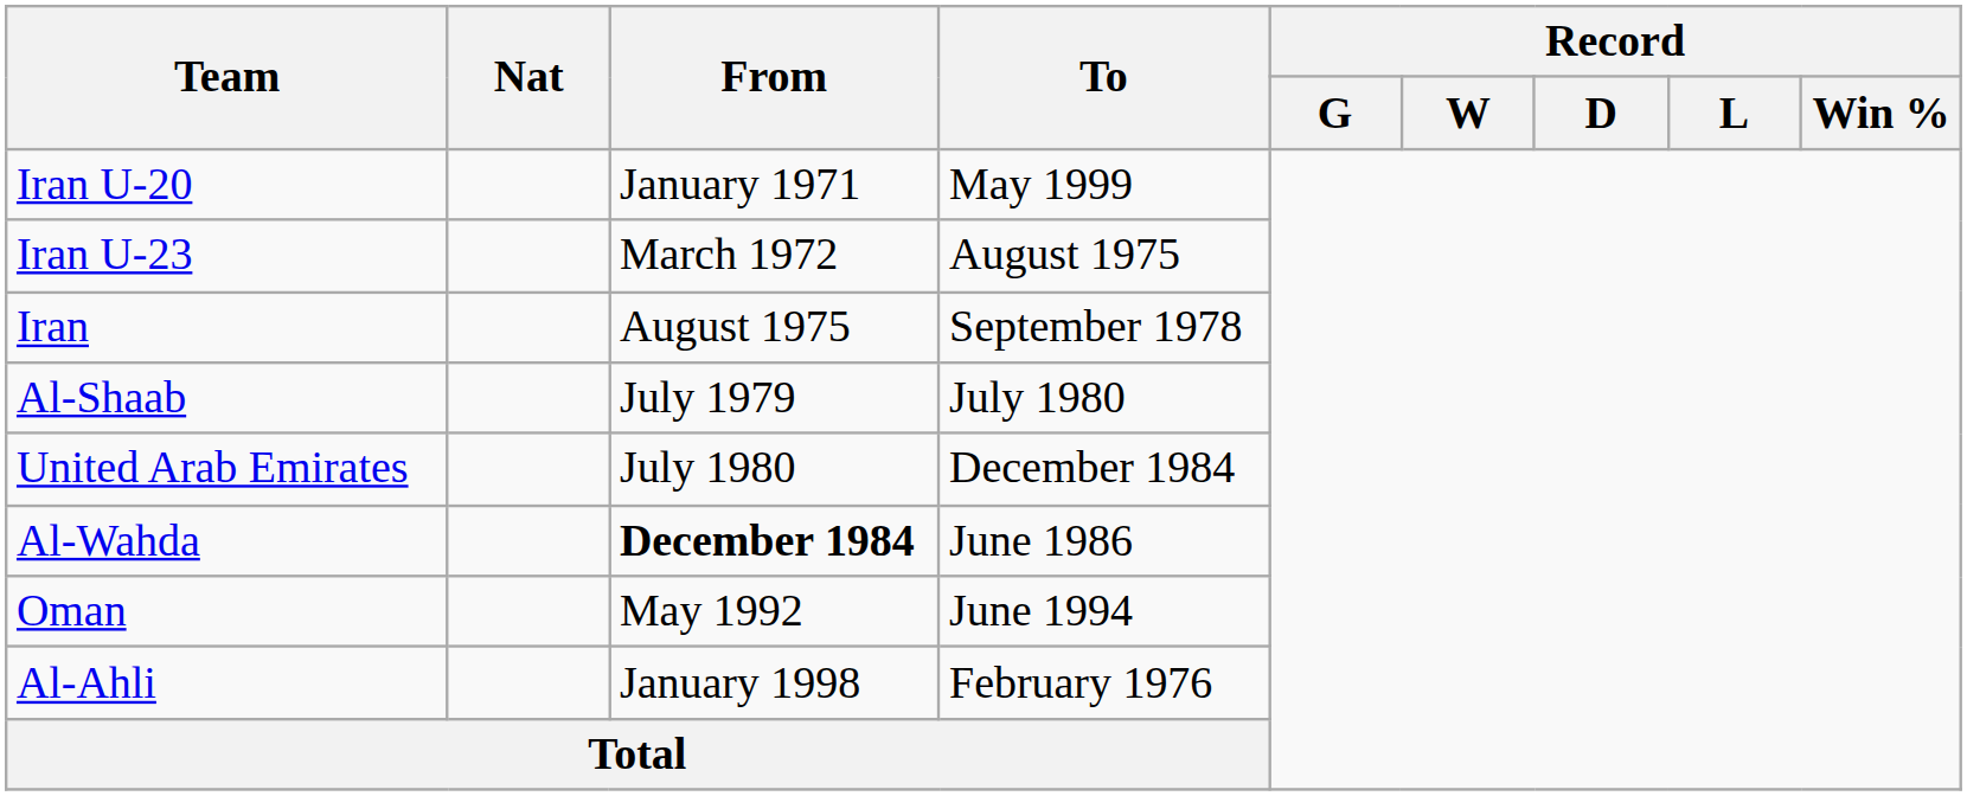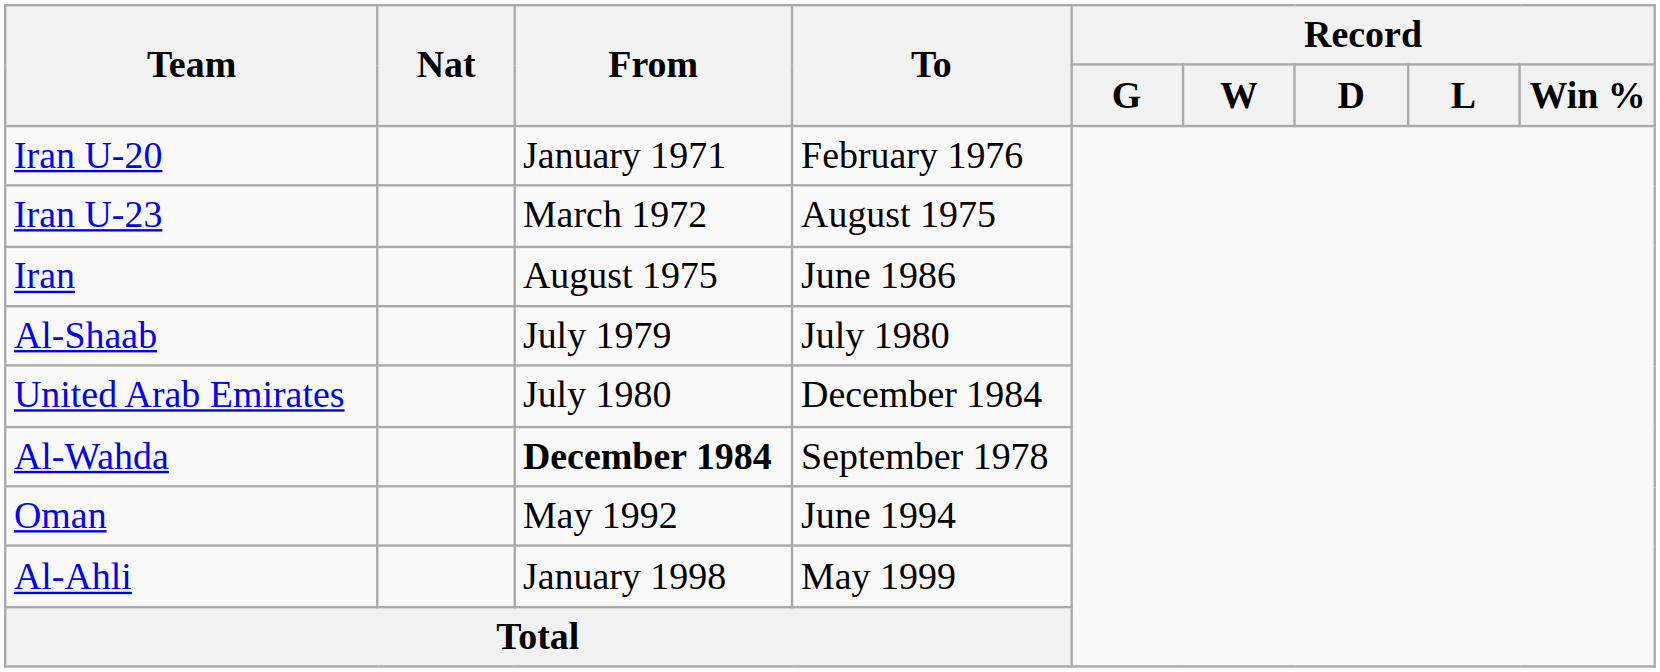Iran U-20 | To: May 1999 -> February 1976
Iran | To: September 1978 -> June 1986
Al-Wahda | To: June 1986 -> September 1978
Al-Ahli | To: February 1976 -> May 1999
